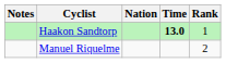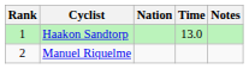columns swapped: Rank <-> Notes
Haakon Sandtorp | Time: bold -> normal
